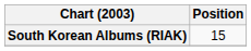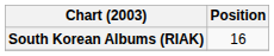South Korean Albums (RIAK) | Position: 15 -> 16
